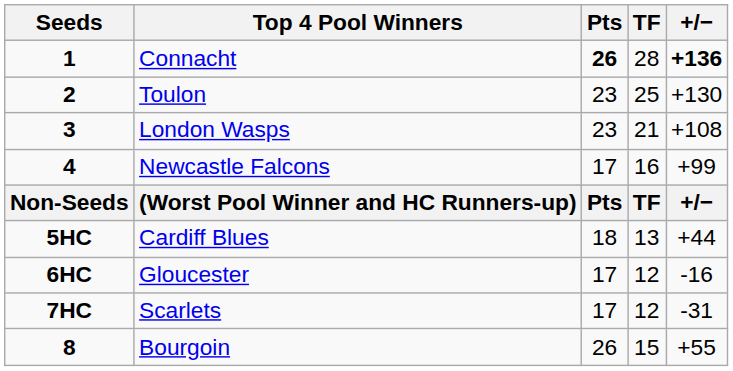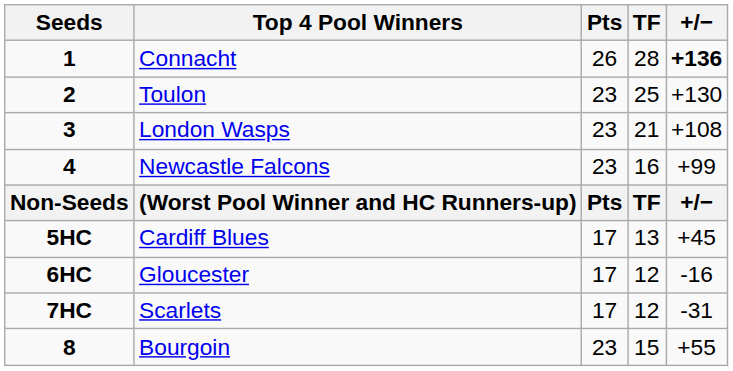Connacht | Pts: bold -> normal
Newcastle Falcons | Pts: 17 -> 23
Cardiff Blues | Pts: 18 -> 17
Cardiff Blues | +/−: +44 -> +45
Bourgoin | Pts: 26 -> 23
